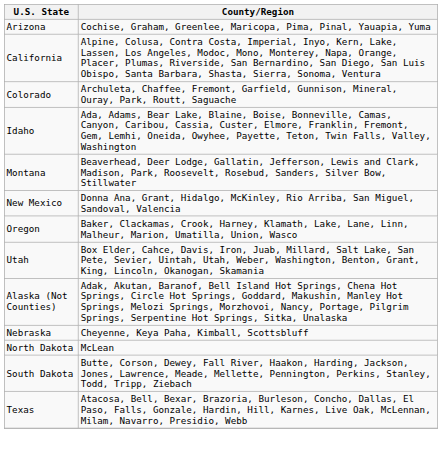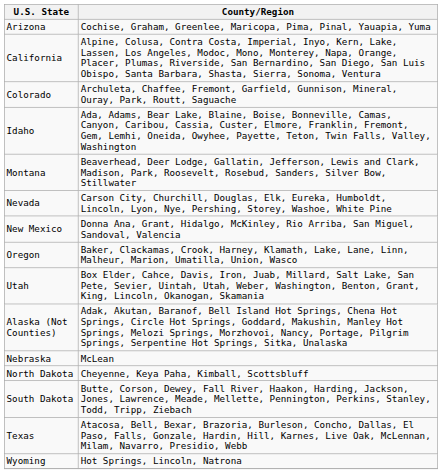+ row: Nevada | Carson City, Churchill, Douglas, Elk, Eureka, Humboldt, Lincoln, Lyon, Nye, Pershing, Storey, Washoe, White Pine
Nebraska | County/Region: Cheyenne, Keya Paha, Kimball, Scottsbluff -> McLean
North Dakota | County/Region: McLean -> Cheyenne, Keya Paha, Kimball, Scottsbluff
+ row: Wyoming | Hot Springs, Lincoln, Natrona
